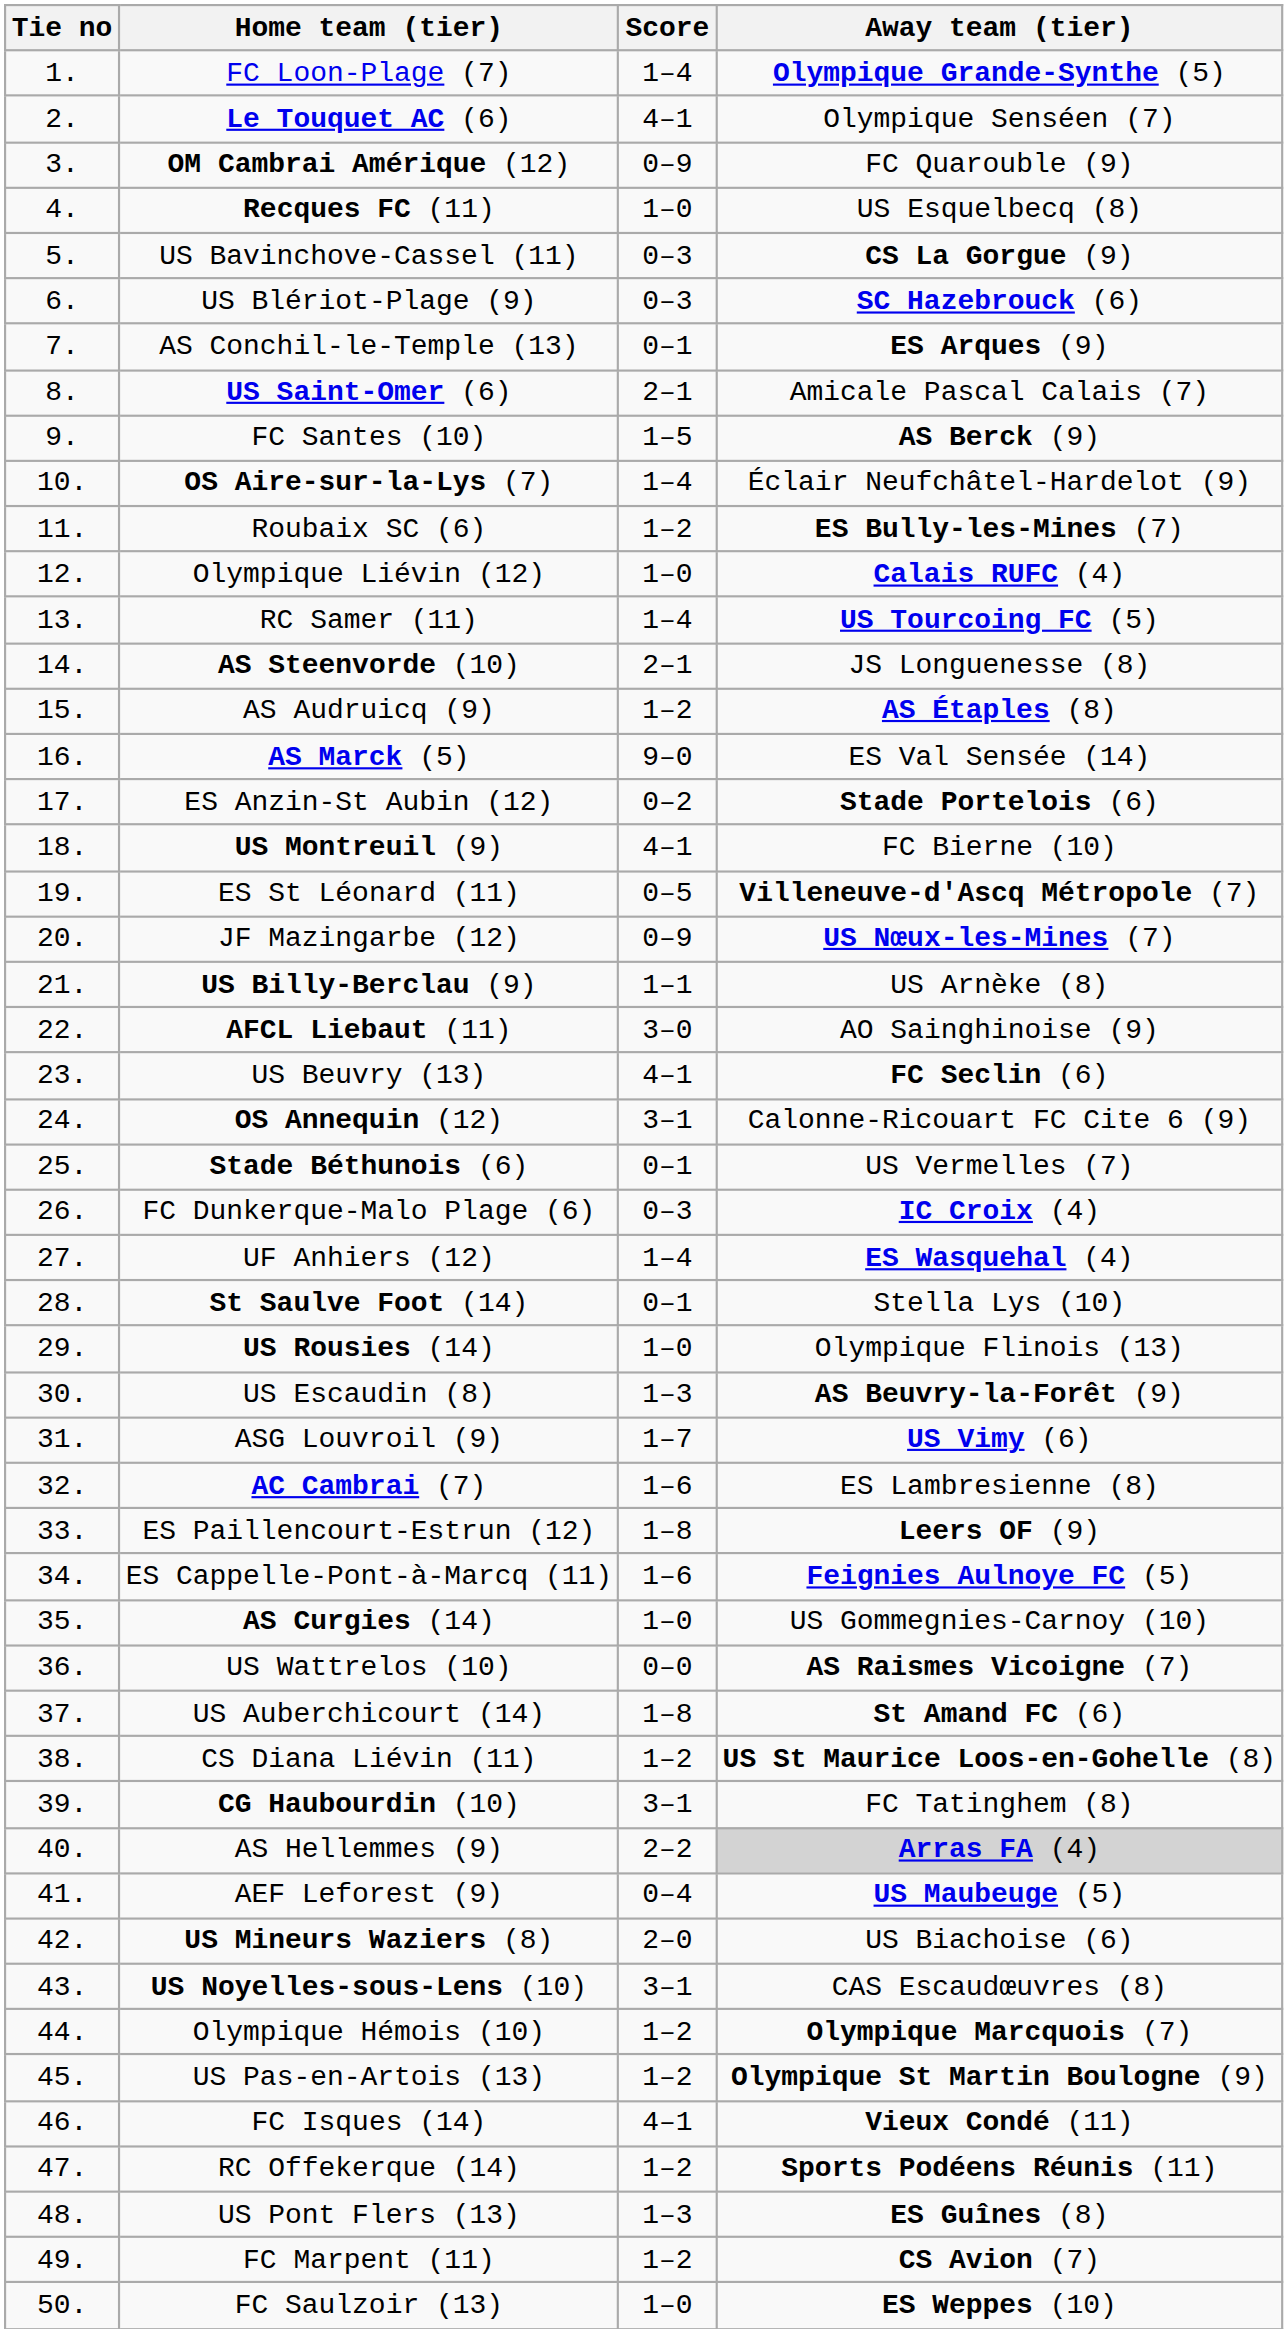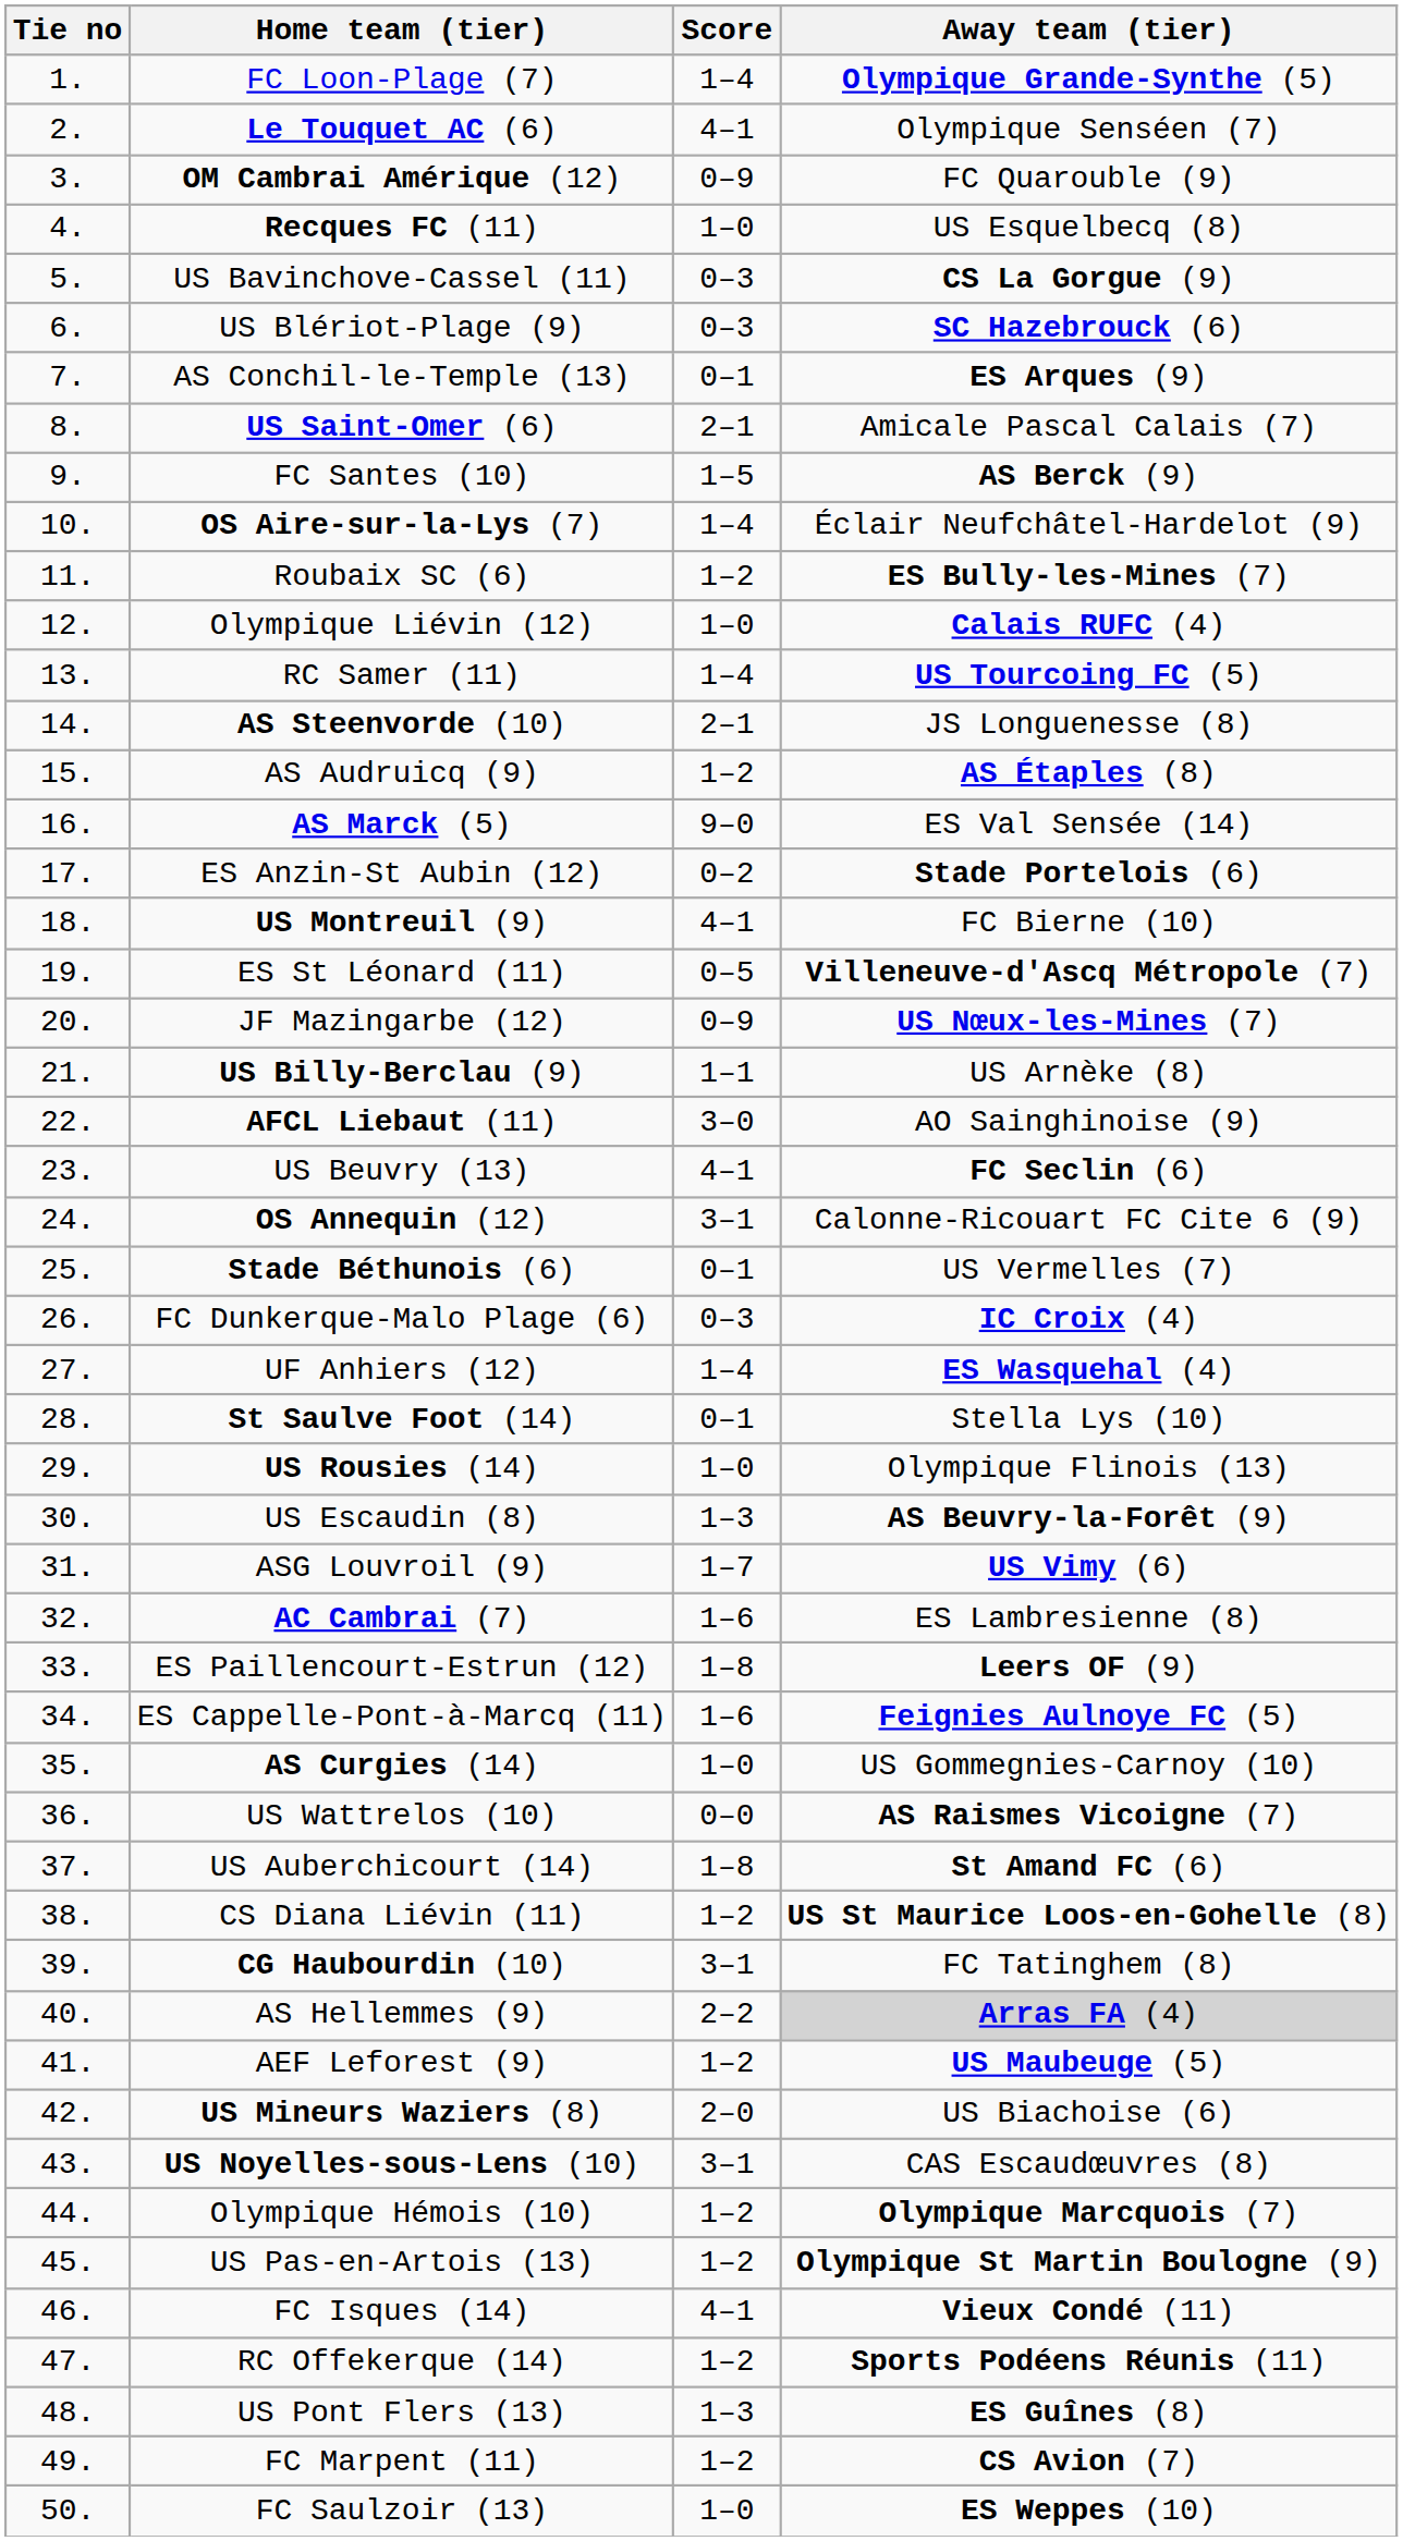AEF Leforest (9) | Score: 0–4 -> 1–2
